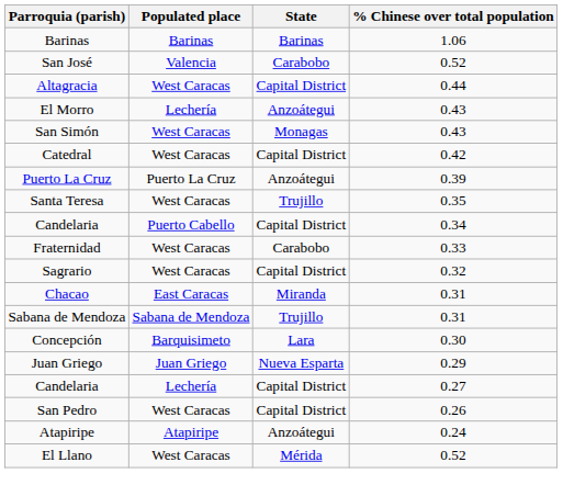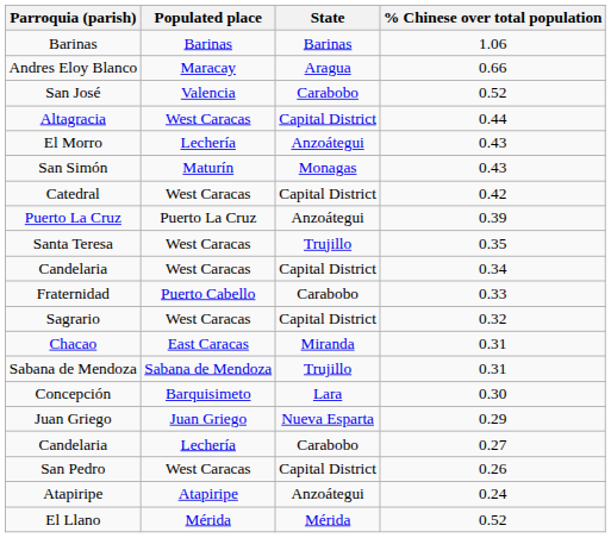+ row: Andres Eloy Blanco | Maracay | Aragua | 0.66
San Simón | Populated place: West Caracas -> Maturín
Candelaria / 0.34 | Populated place: Puerto Cabello -> West Caracas
Fraternidad | Populated place: West Caracas -> Puerto Cabello
Candelaria / 0.27 | State: Capital District -> Carabobo
El Llano | Populated place: West Caracas -> Mérida
